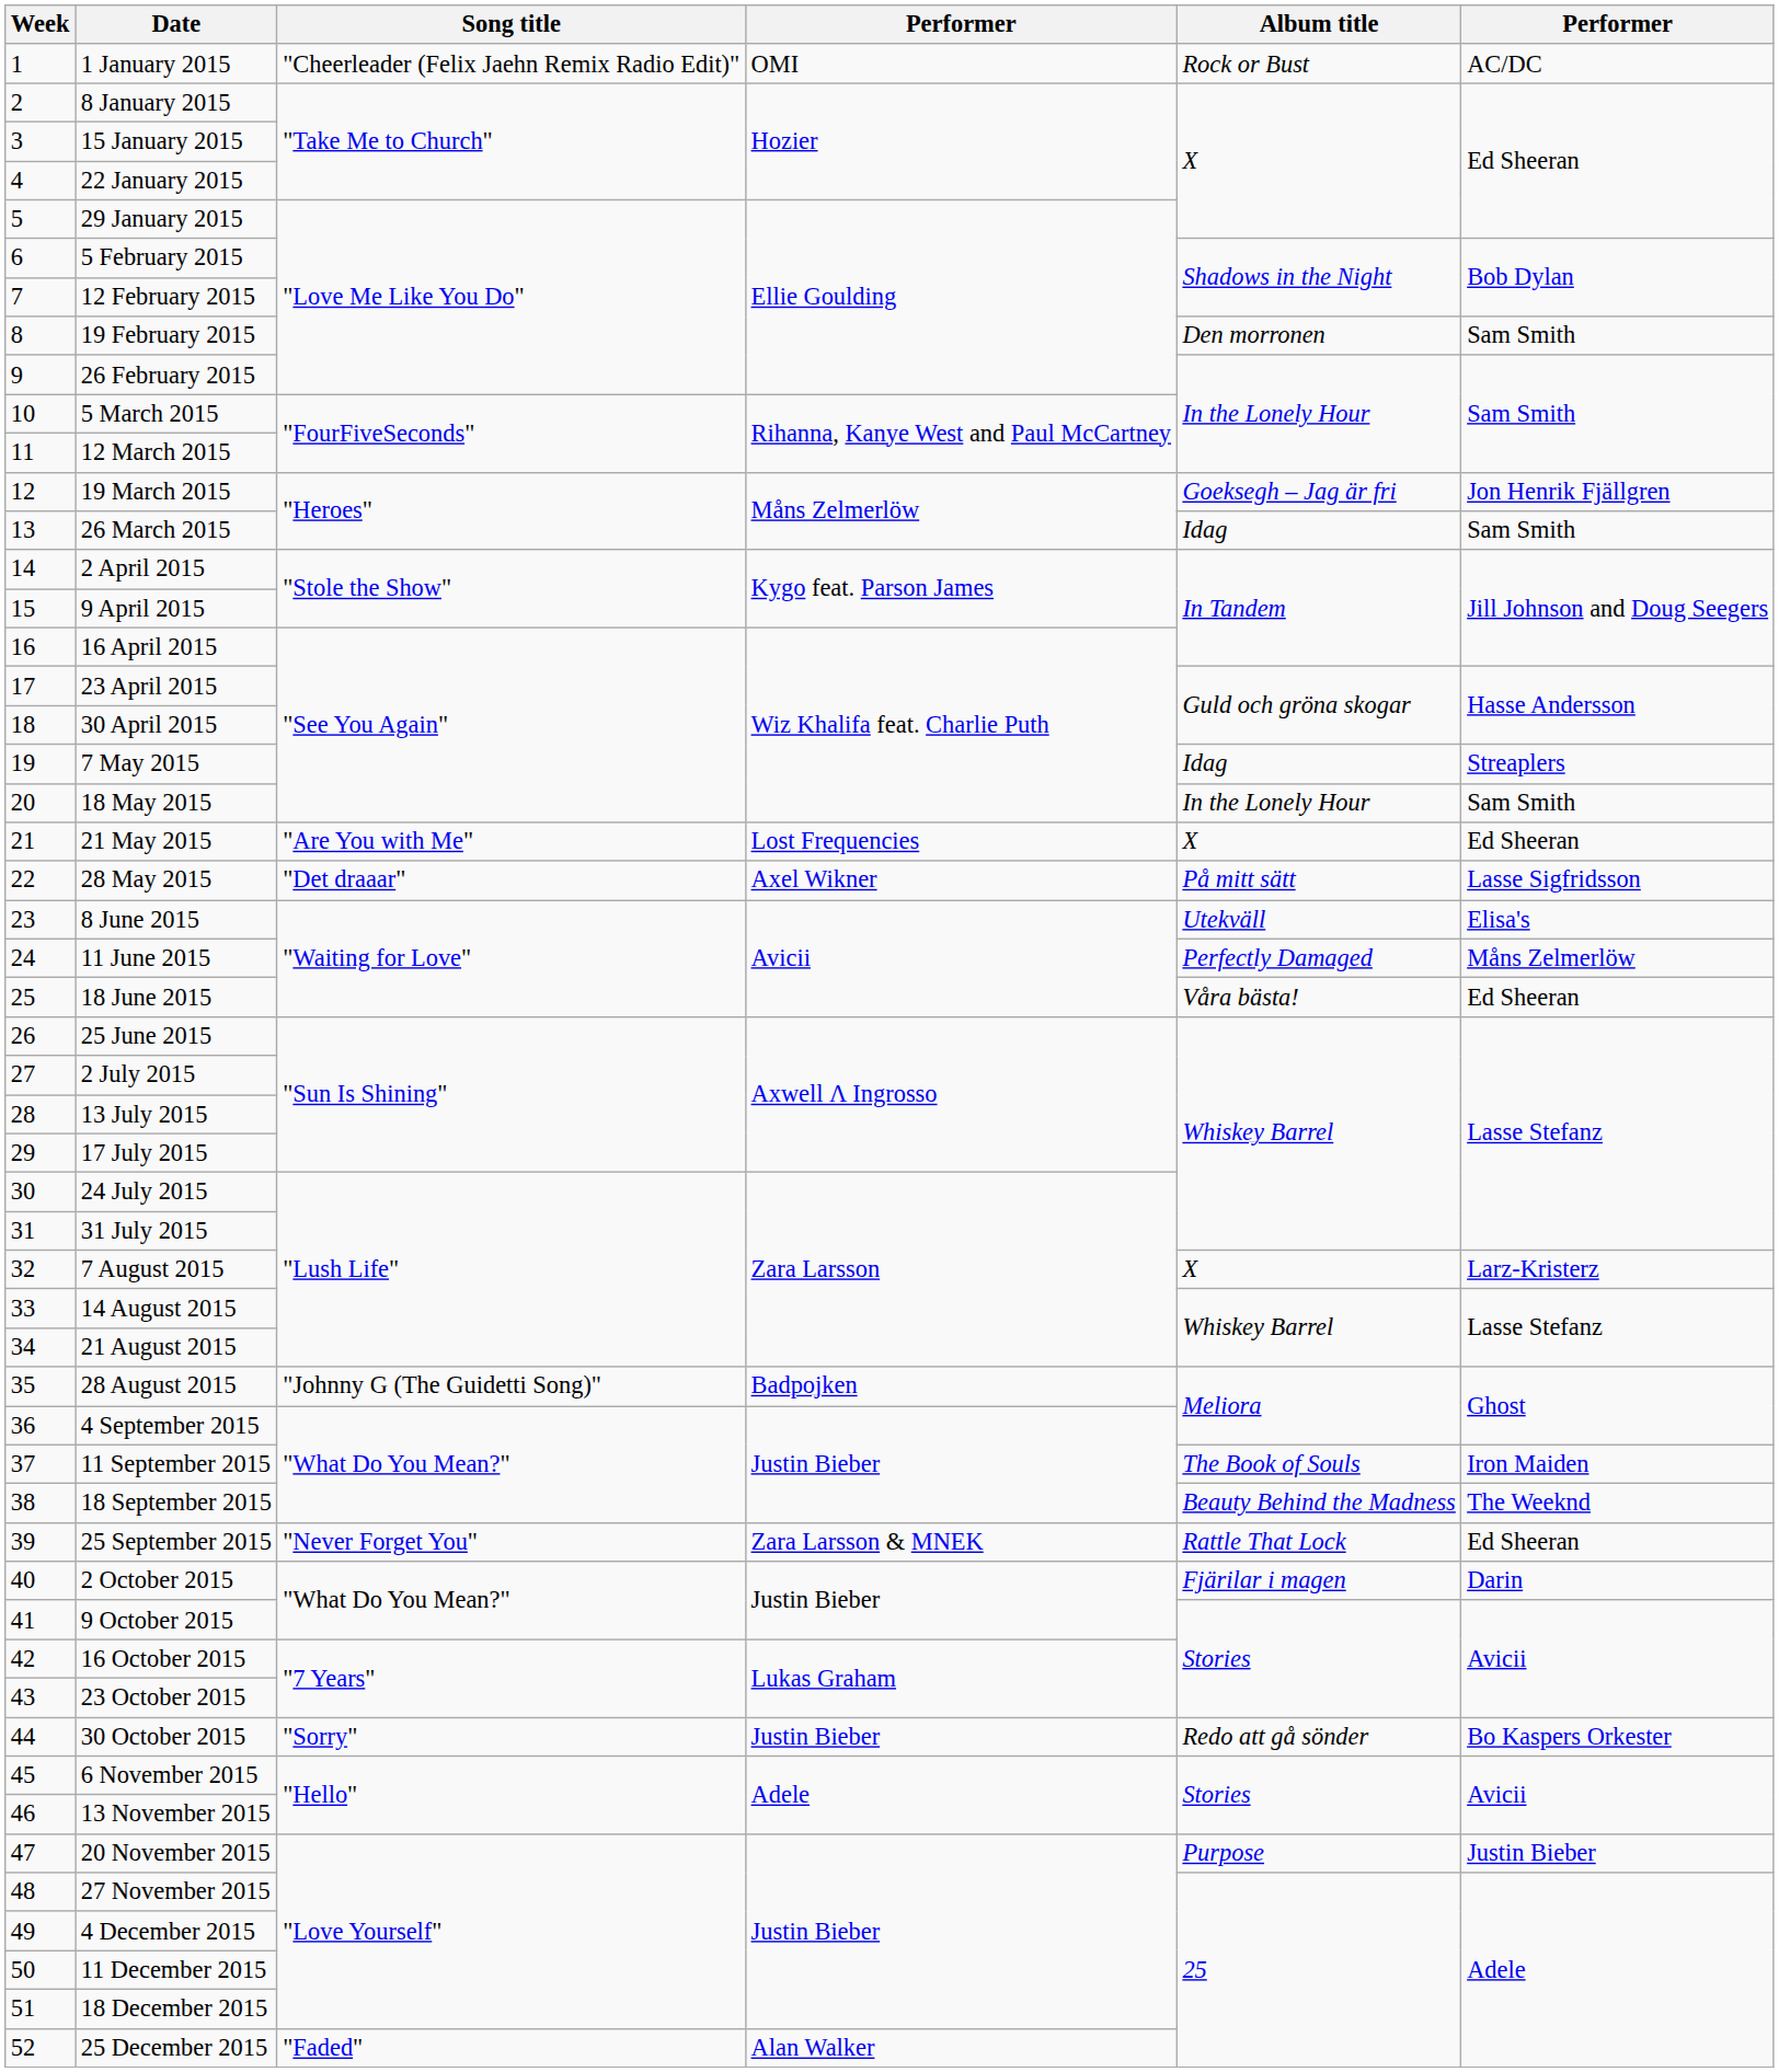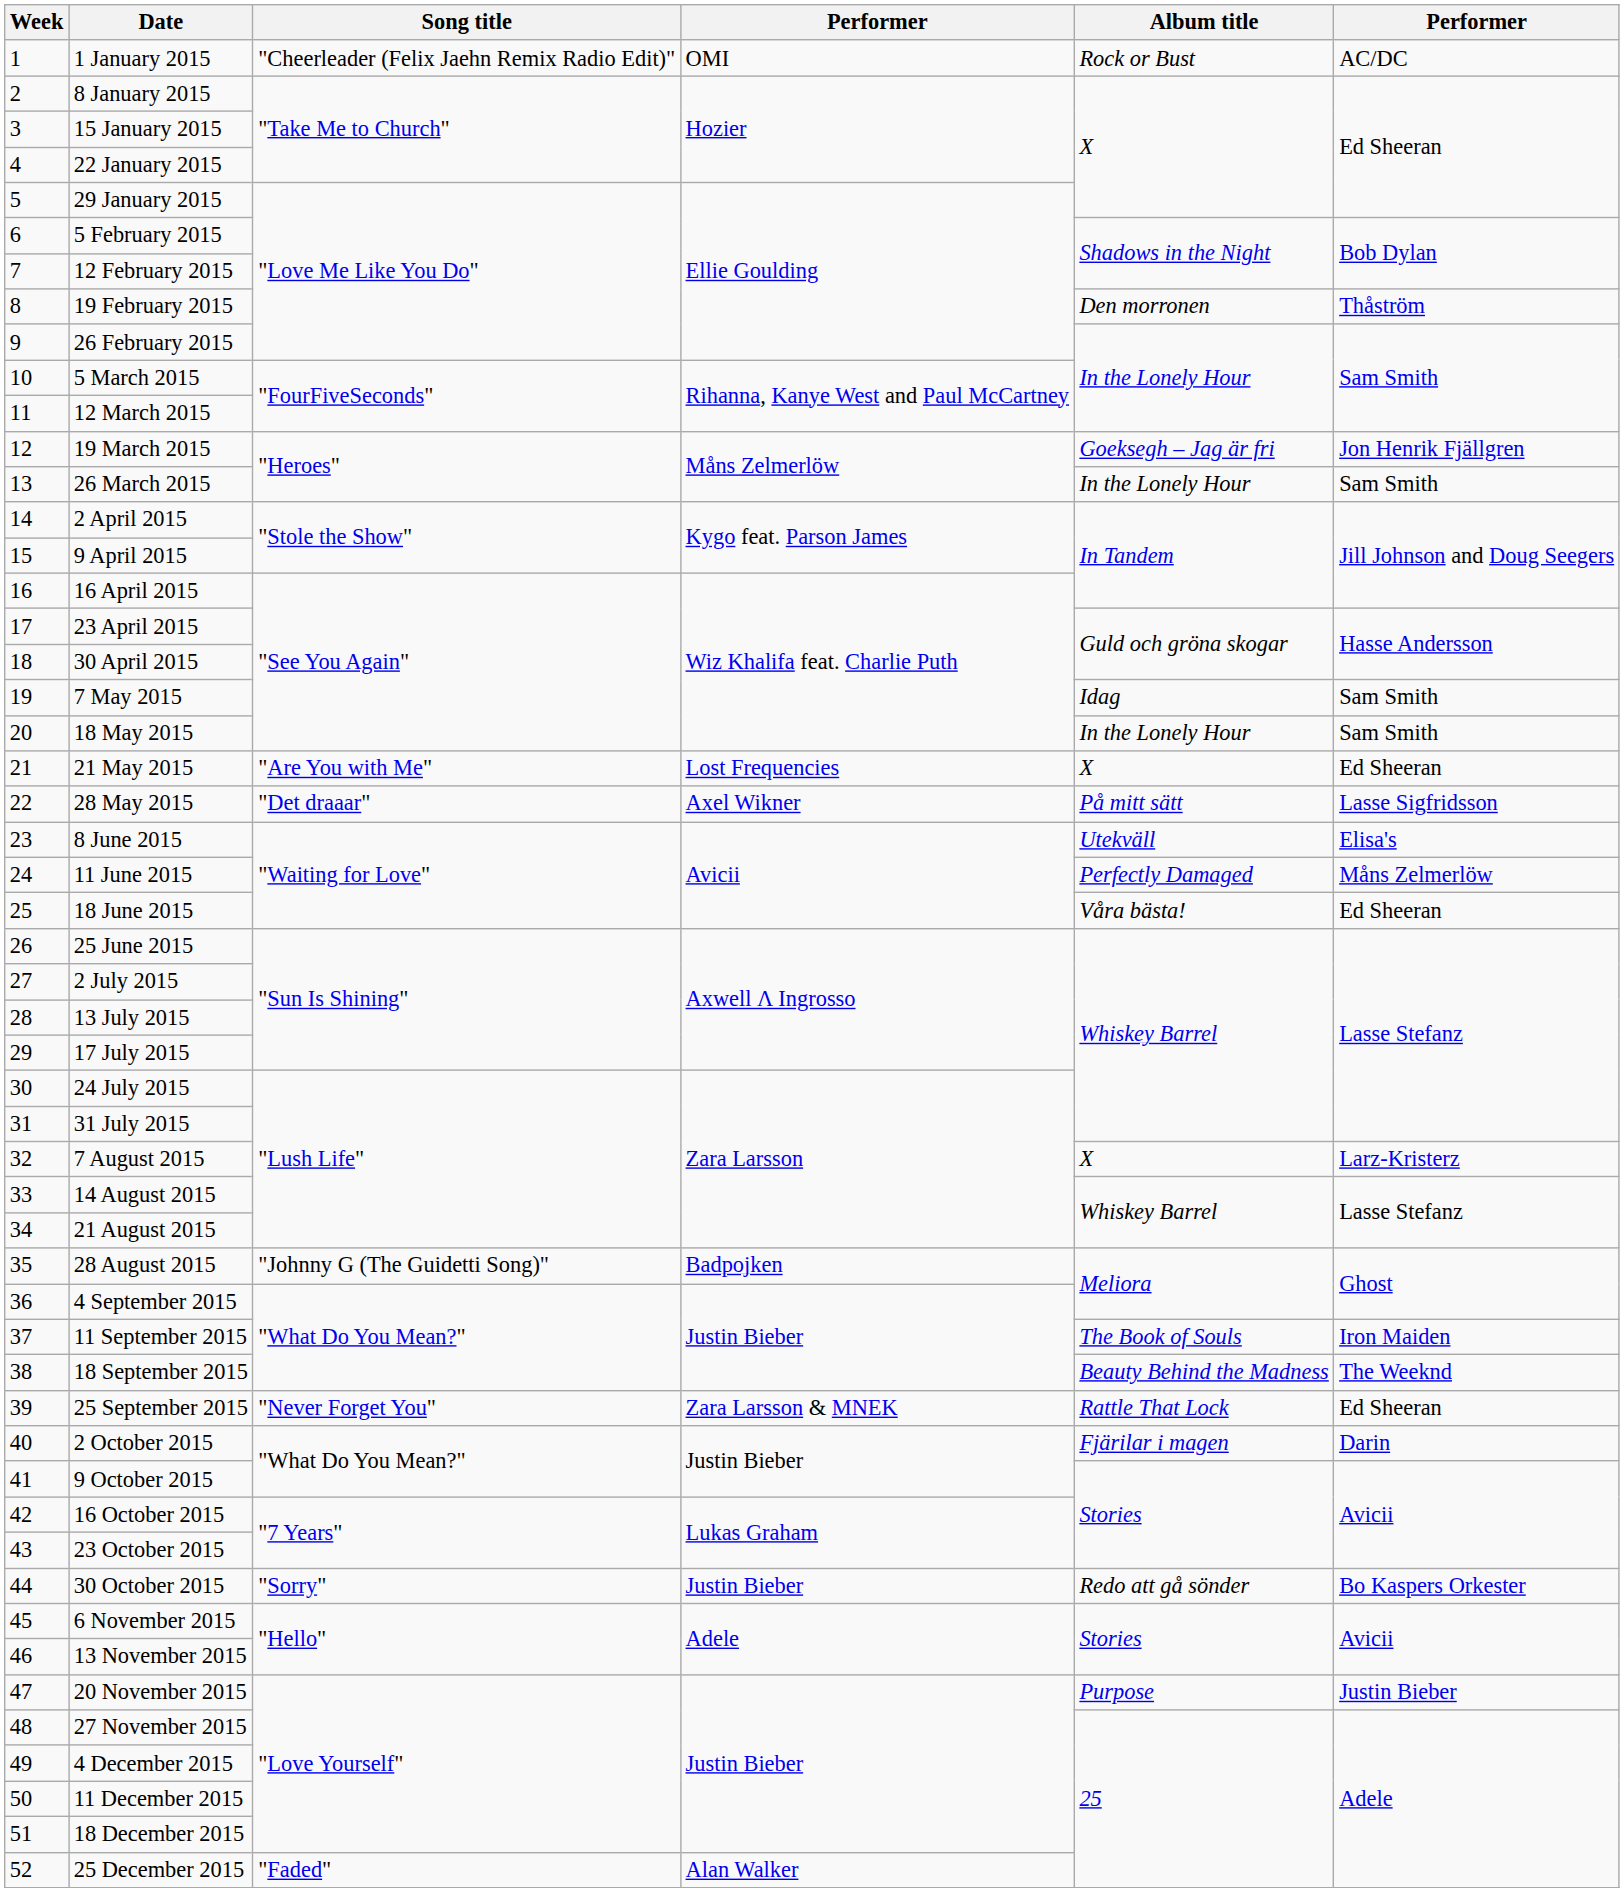19 February 2015 | column 6: Sam Smith -> Thåström
26 March 2015 | Album title: Idag -> In the Lonely Hour
7 May 2015 | column 6: Streaplers -> Sam Smith
